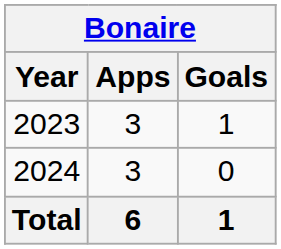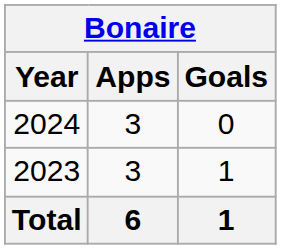rows swapped: 2023 <-> 2024
